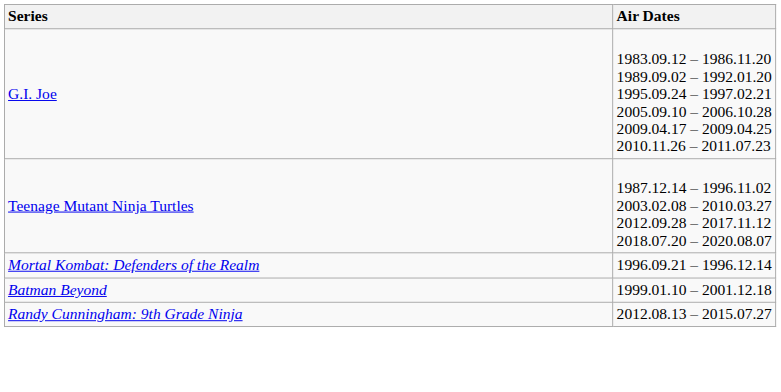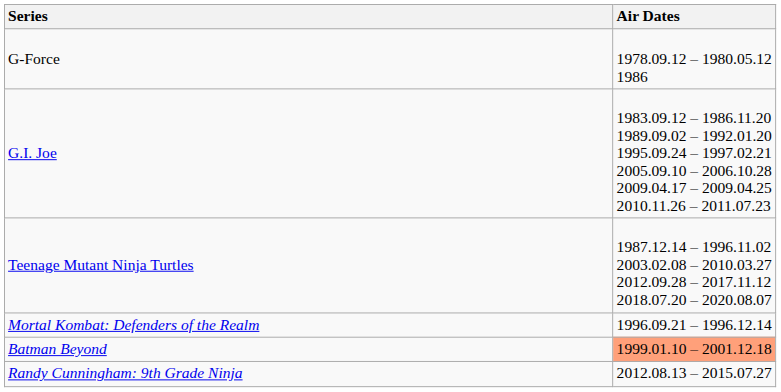+ row: G-Force | 1978.09.12 – 1980.05.12 1986
Batman Beyond | Air Dates: no background -> lightsalmon background
